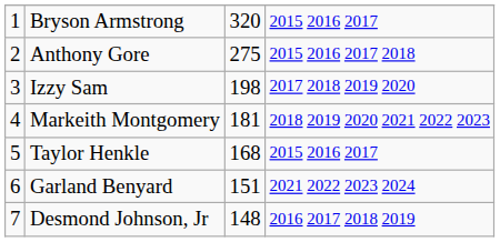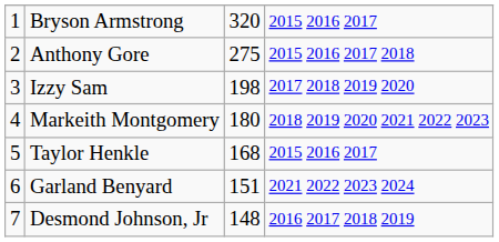Markeith Montgomery | column 3: 181 -> 180
